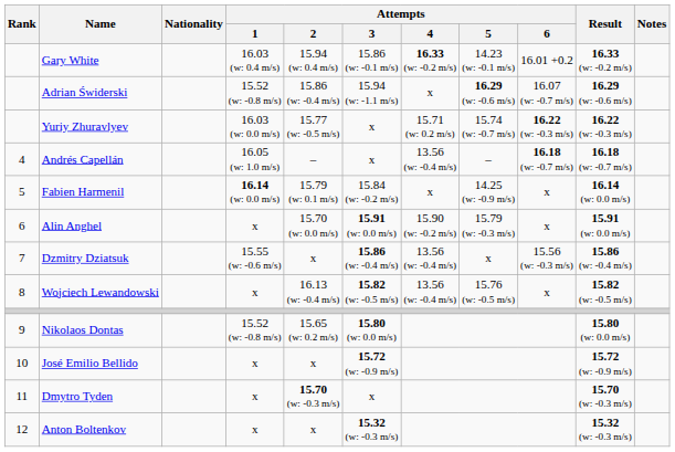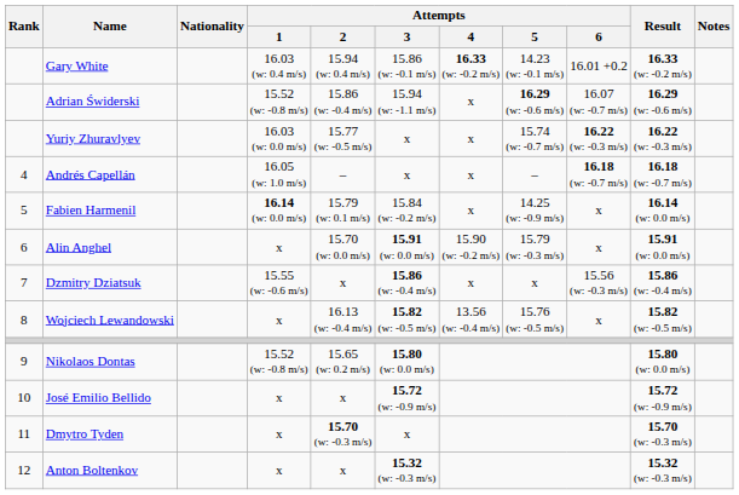Yuriy Zhuravlyev | Attempts / 4: 15.71 (w: 0.2 m/s) -> x
Andrés Capellán | Attempts / 4: 13.56 (w: -0.4 m/s) -> x
Dzmitry Dziatsuk | Attempts / 4: 13.56 (w: -0.4 m/s) -> x
